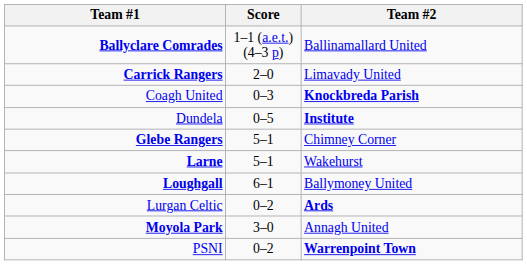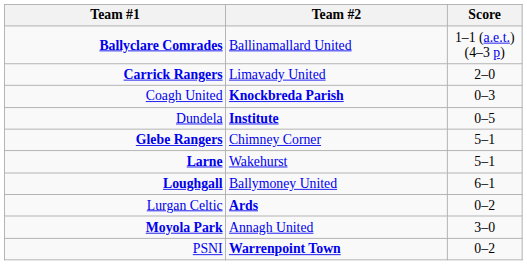columns swapped: Score <-> Team #2
